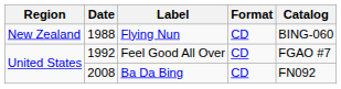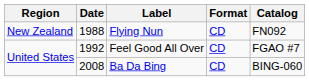Flying Nun | Catalog: BING-060 -> FN092
Ba Da Bing | Catalog: FN092 -> BING-060
